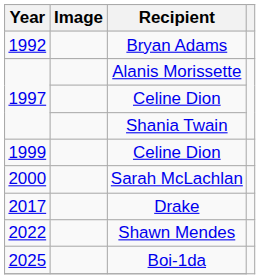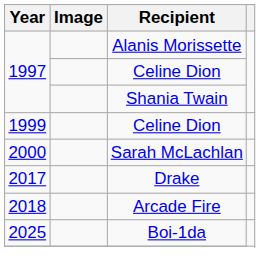- row: 1992 | Bryan Adams
+ row: 2018 | Arcade Fire
- row: 2022 | Shawn Mendes
